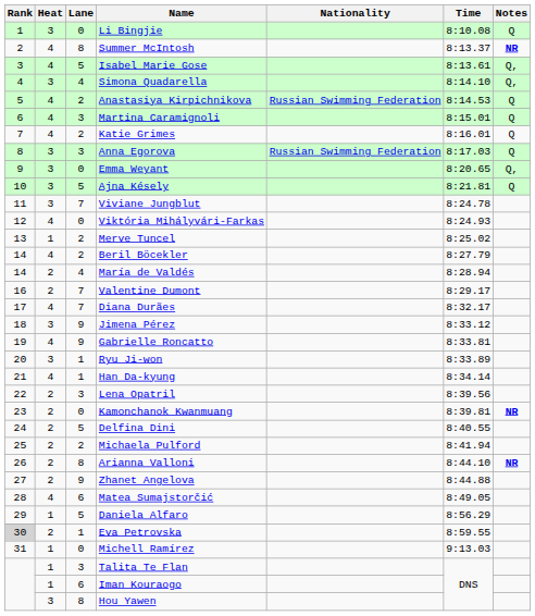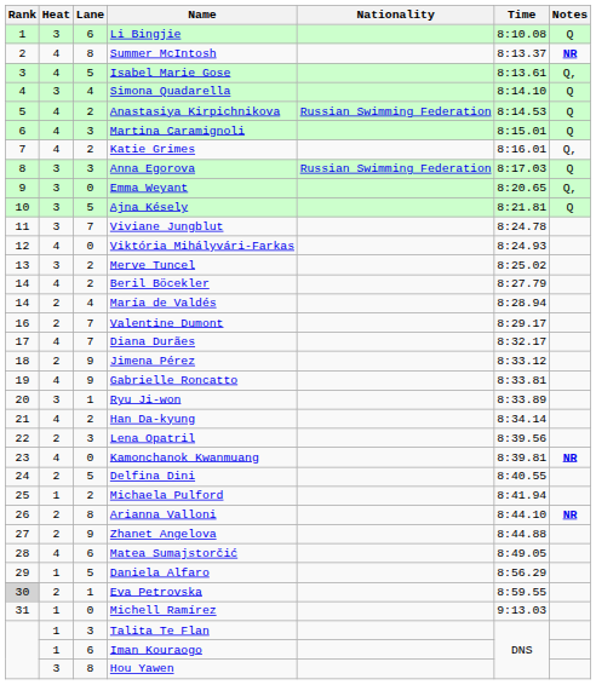Li Bingjie | Lane: 0 -> 6
Simona Quadarella | Notes: Q, -> Q
Katie Grimes | Notes: Q -> Q,
Merve Tuncel | Heat: 1 -> 3
Jimena Pérez | Heat: 3 -> 2
Han Da-kyung | Lane: 1 -> 2
Kamonchanok Kwanmuang | Heat: 2 -> 4
Michaela Pulford | Heat: 2 -> 1
